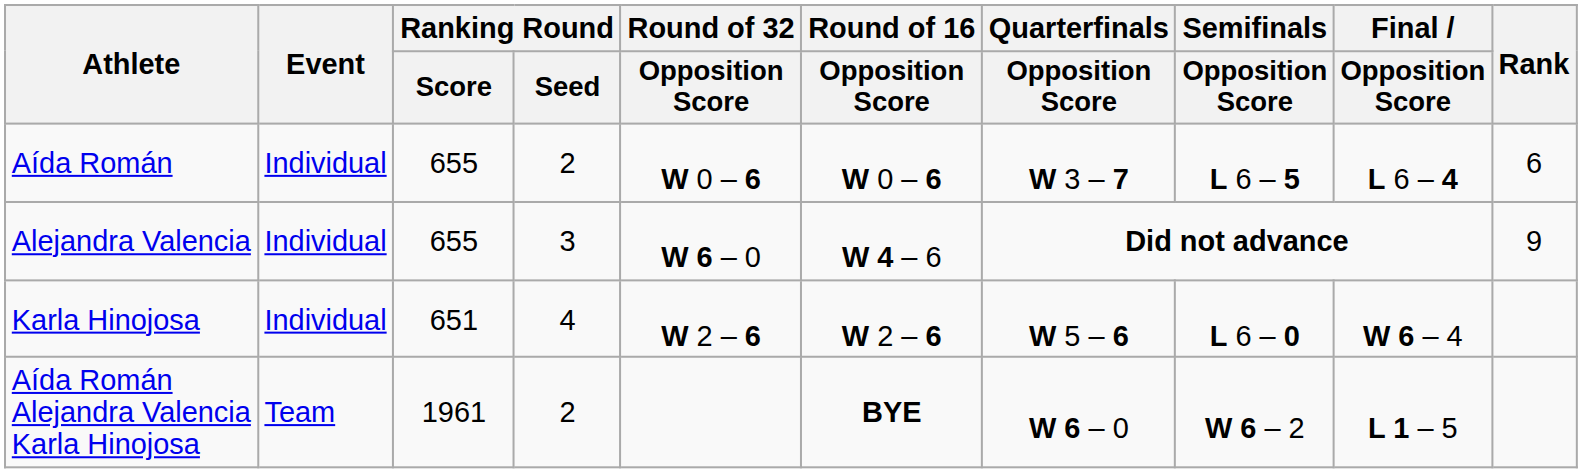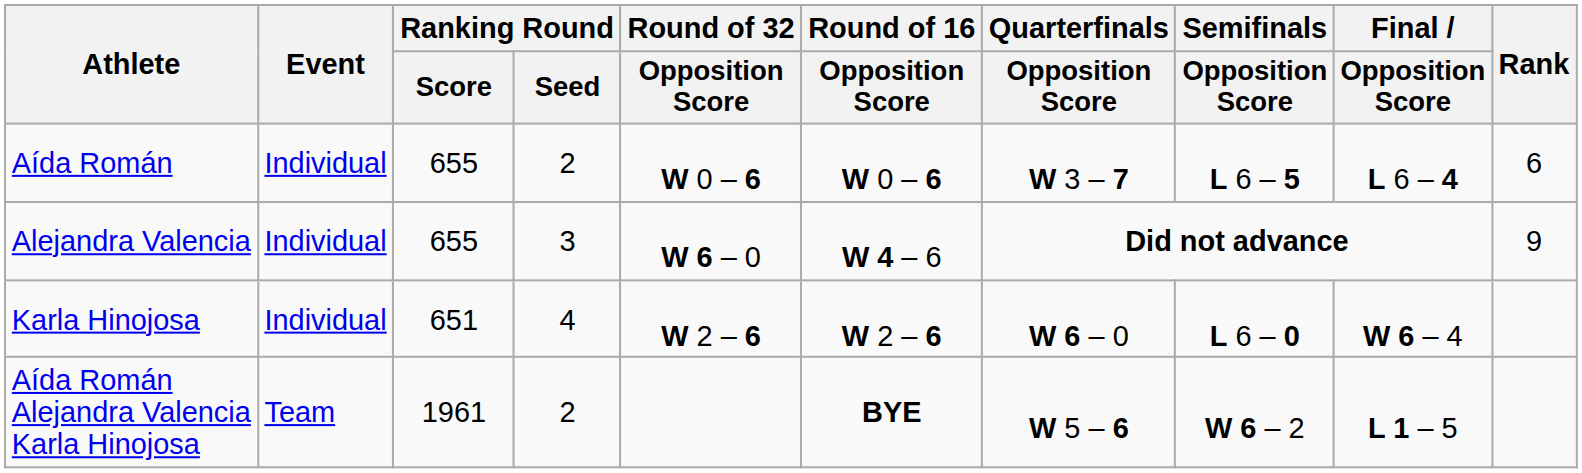Karla Hinojosa | Quarterfinals / Opposition Score: W 5 – 6 -> W 6 – 0
Aída Román Alejandra Valencia Karla Hinojosa | Quarterfinals / Opposition Score: W 6 – 0 -> W 5 – 6
